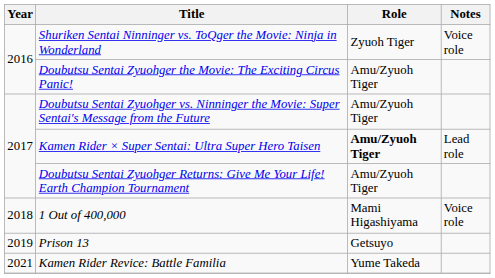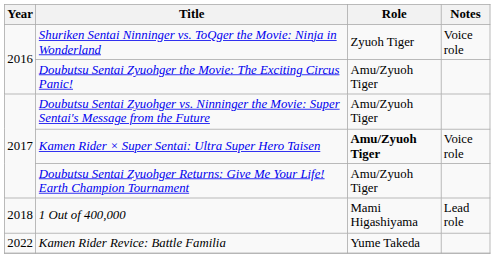Kamen Rider × Super Sentai: Ultra Super Hero Taisen | Notes: Lead role -> Voice role
1 Out of 400,000 | Notes: Voice role -> Lead role
- row: 2019 | Prison 13 | Getsuyo
Kamen Rider Revice: Battle Familia | Year: 2021 -> 2022
